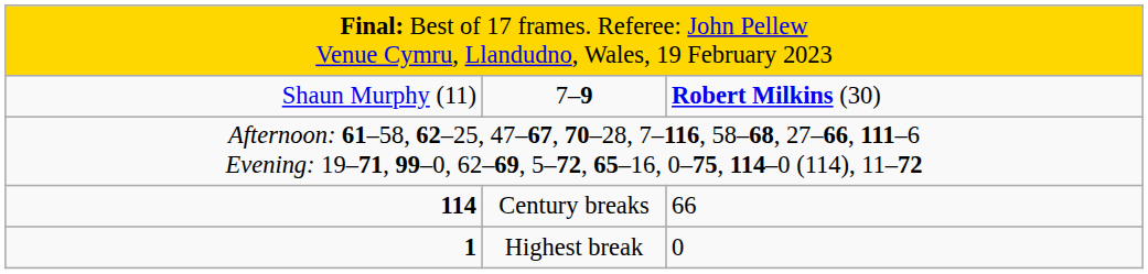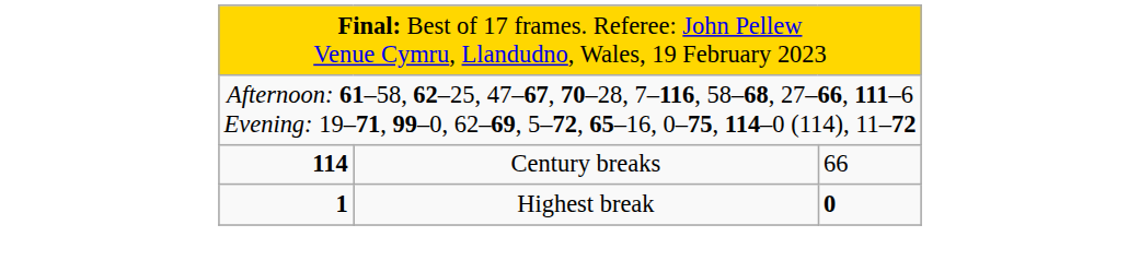- row: Shaun Murphy (11) | 7–9 | Robert Milkins (30)
1 | column 3: normal -> bold
